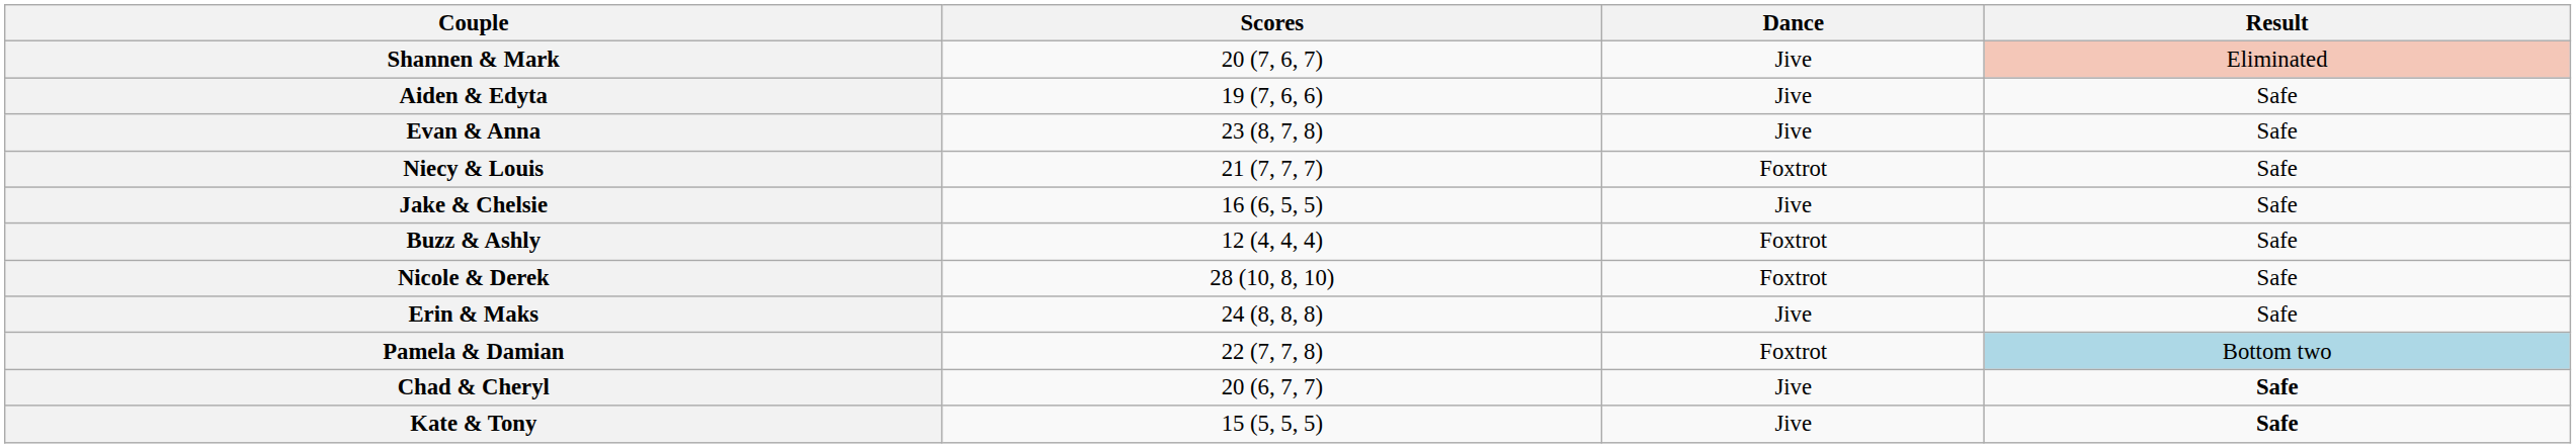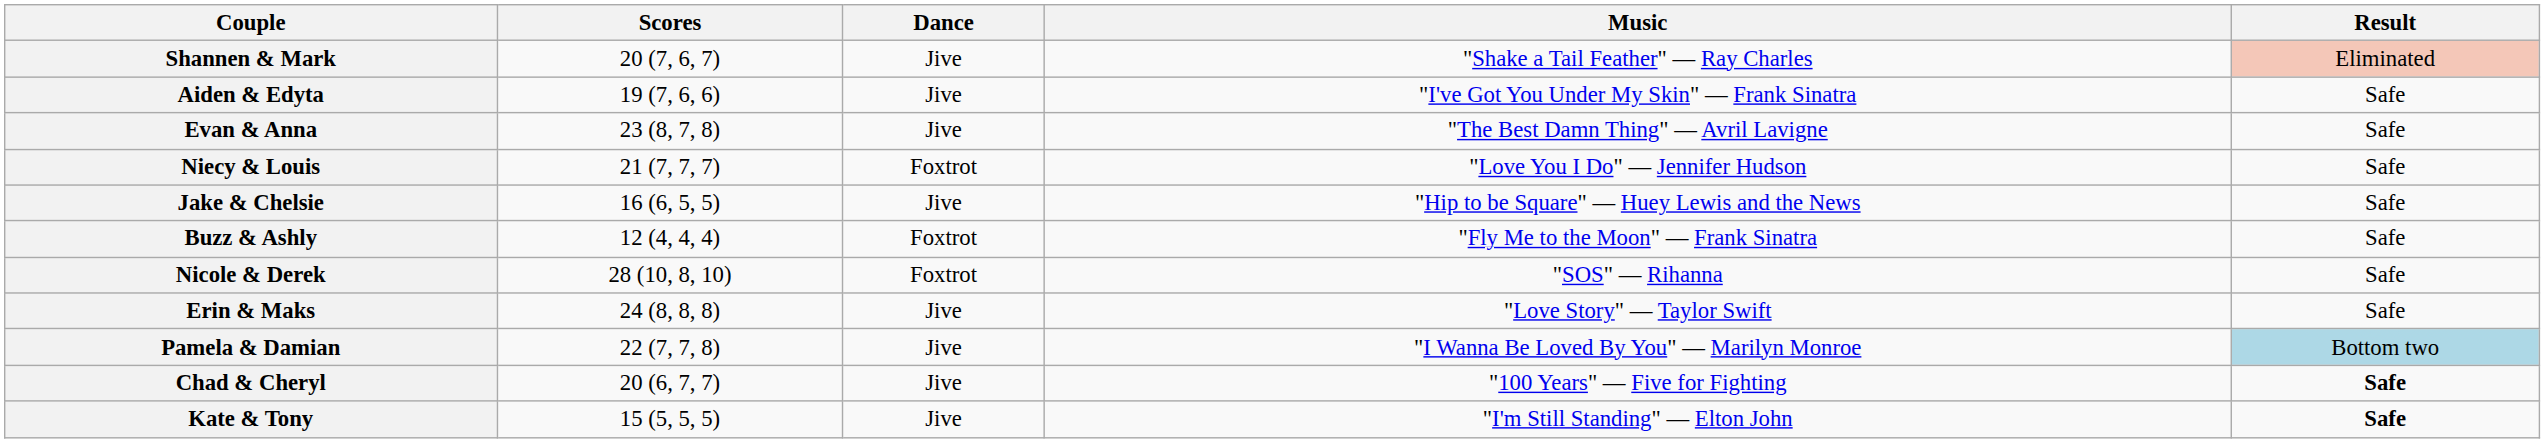+ column: Music | "Shake a Tail Feather" — Ray Charles | "I've Got You Under My Skin" — Frank Sinatra | "The Best Damn Thing" — Avril Lavigne | "Love You I Do" — Jennifer Hudson | "Hip to be Square" — Huey Lewis and the News | "Fly Me to the Moon" — Frank Sinatra | "SOS" — Rihanna | "Love Story" — Taylor Swift | "I Wanna Be Loved By You" — Marilyn Monroe | "100 Years" — Five for Fighting | "I'm Still Standing" — Elton John
Pamela & Damian | Dance: Foxtrot -> Jive
